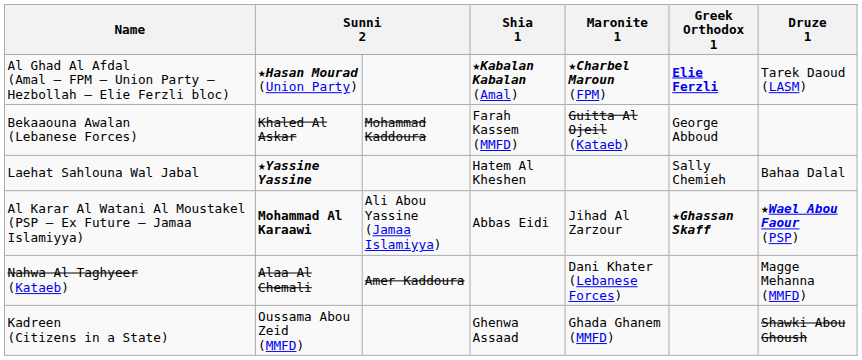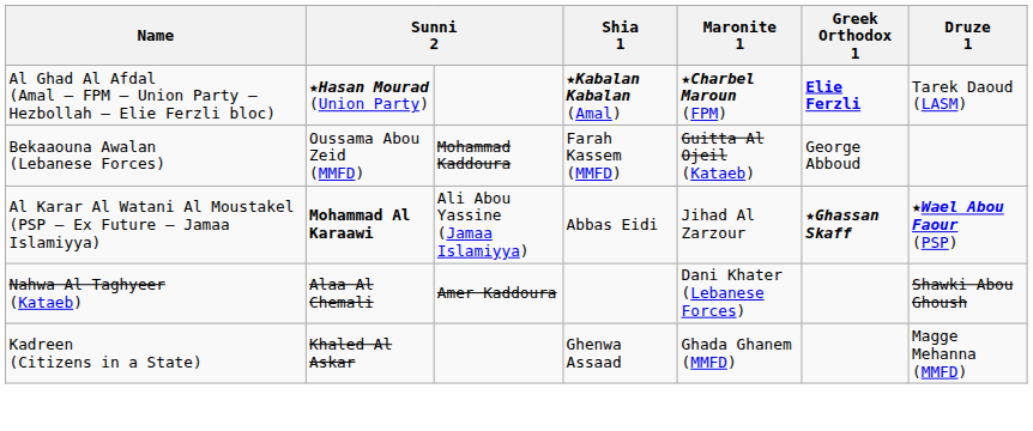Bekaaouna Awalan (Lebanese Forces) | column 2: Khaled Al Askar -> Oussama Abou Zeid (MMFD)
- row: Laehat Sahlouna Wal Jabal | ★Yassine Yassine | Hatem Al Kheshen | Sally Chemieh | Bahaa Dalal
Nahwa Al Taghyeer (Kataeb) | Druze 1: Magge Mehanna (MMFD) -> Shawki Abou Ghoush
Kadreen (Citizens in a State) | column 2: Oussama Abou Zeid (MMFD) -> Khaled Al Askar
Kadreen (Citizens in a State) | Druze 1: Shawki Abou Ghoush -> Magge Mehanna (MMFD)
